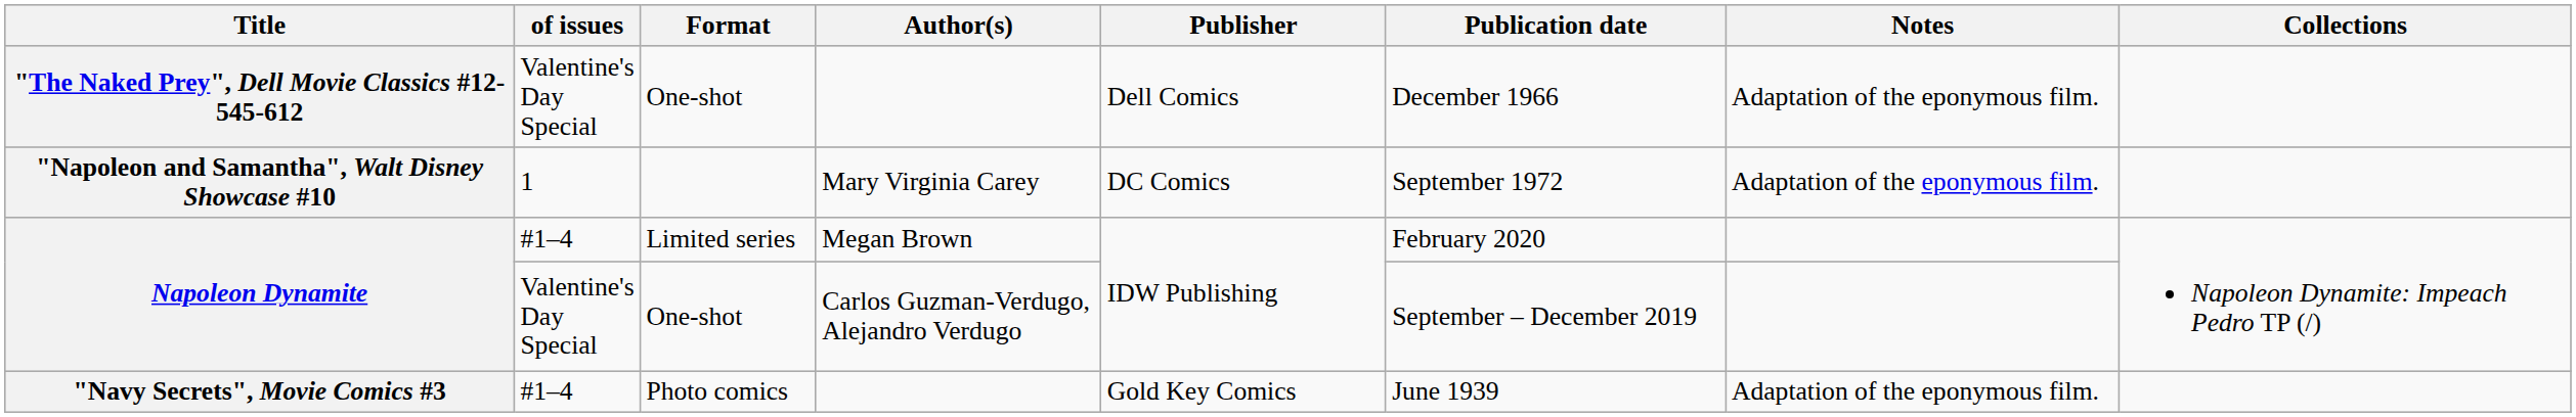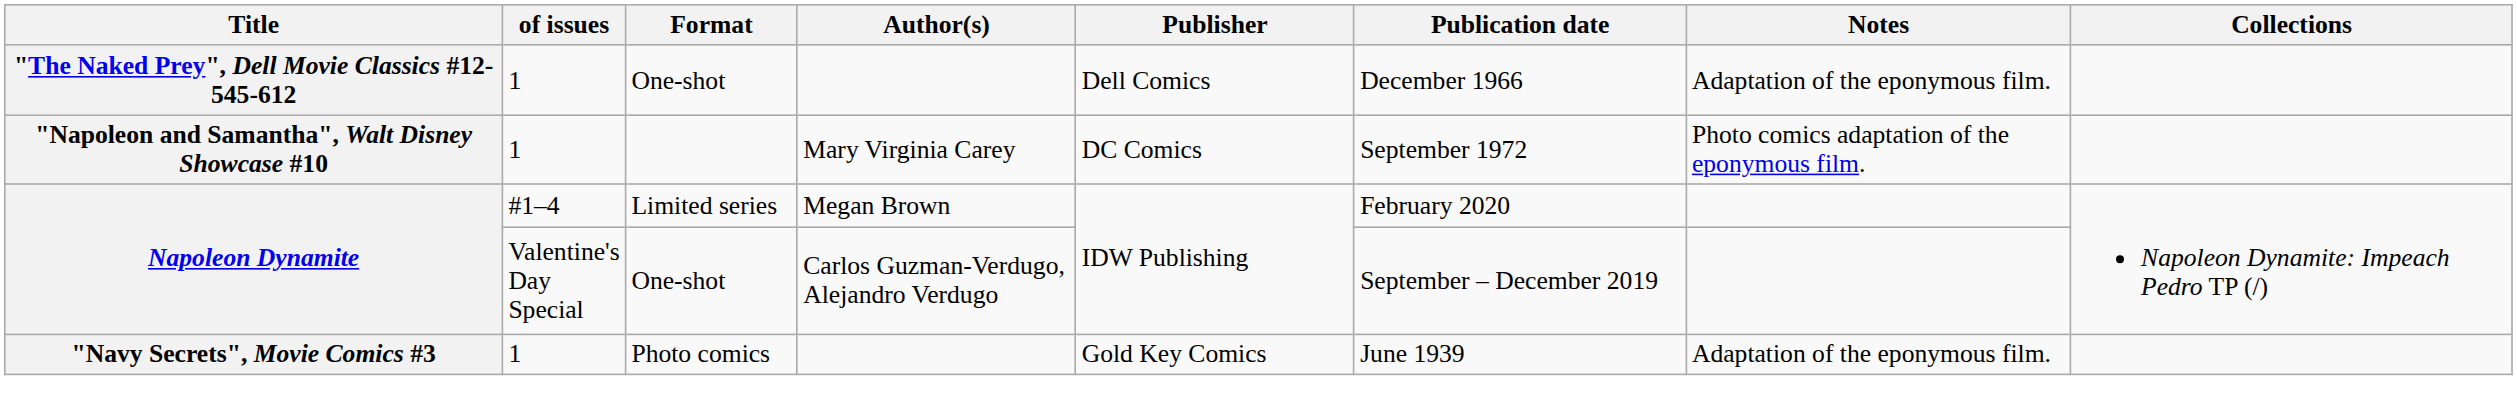"The Naked Prey", Dell Movie Classics #12-545-612 | of issues: Valentine's Day Special -> 1
"Napoleon and Samantha", Walt Disney Showcase #10 | Notes: Adaptation of the eponymous film. -> Photo comics adaptation of the eponymous film.
"Navy Secrets", Movie Comics #3 | of issues: #1–4 -> 1
